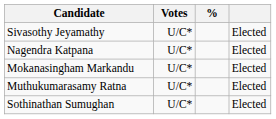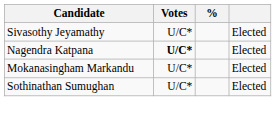Nagendra Katpana | Votes: normal -> bold
- row: Muthukumarasamy Ratna | U/C* | Elected
